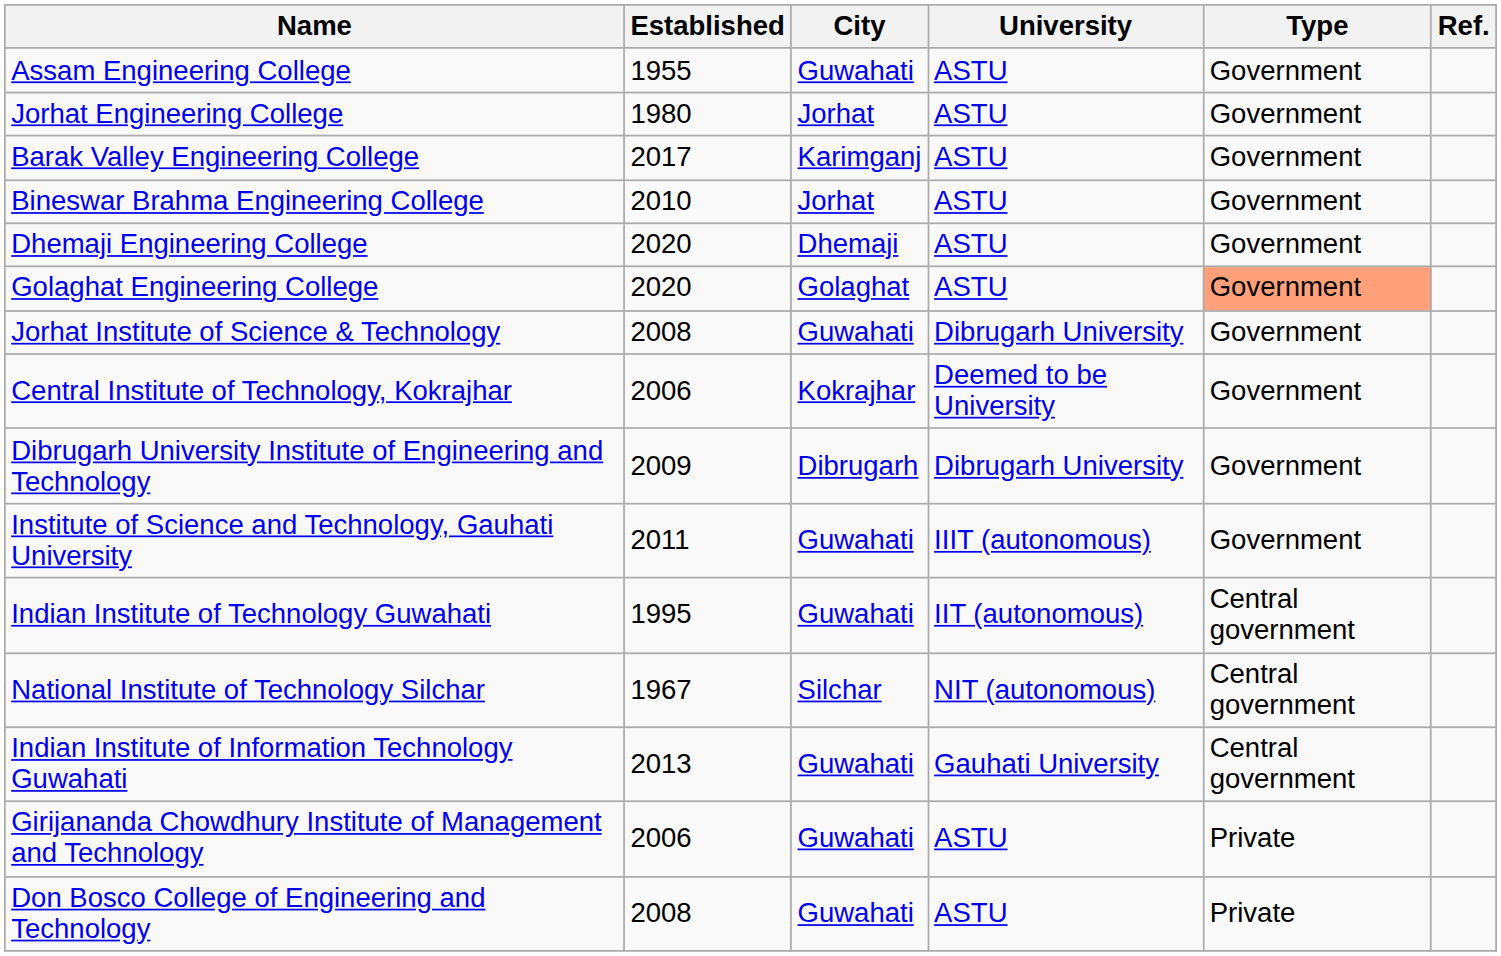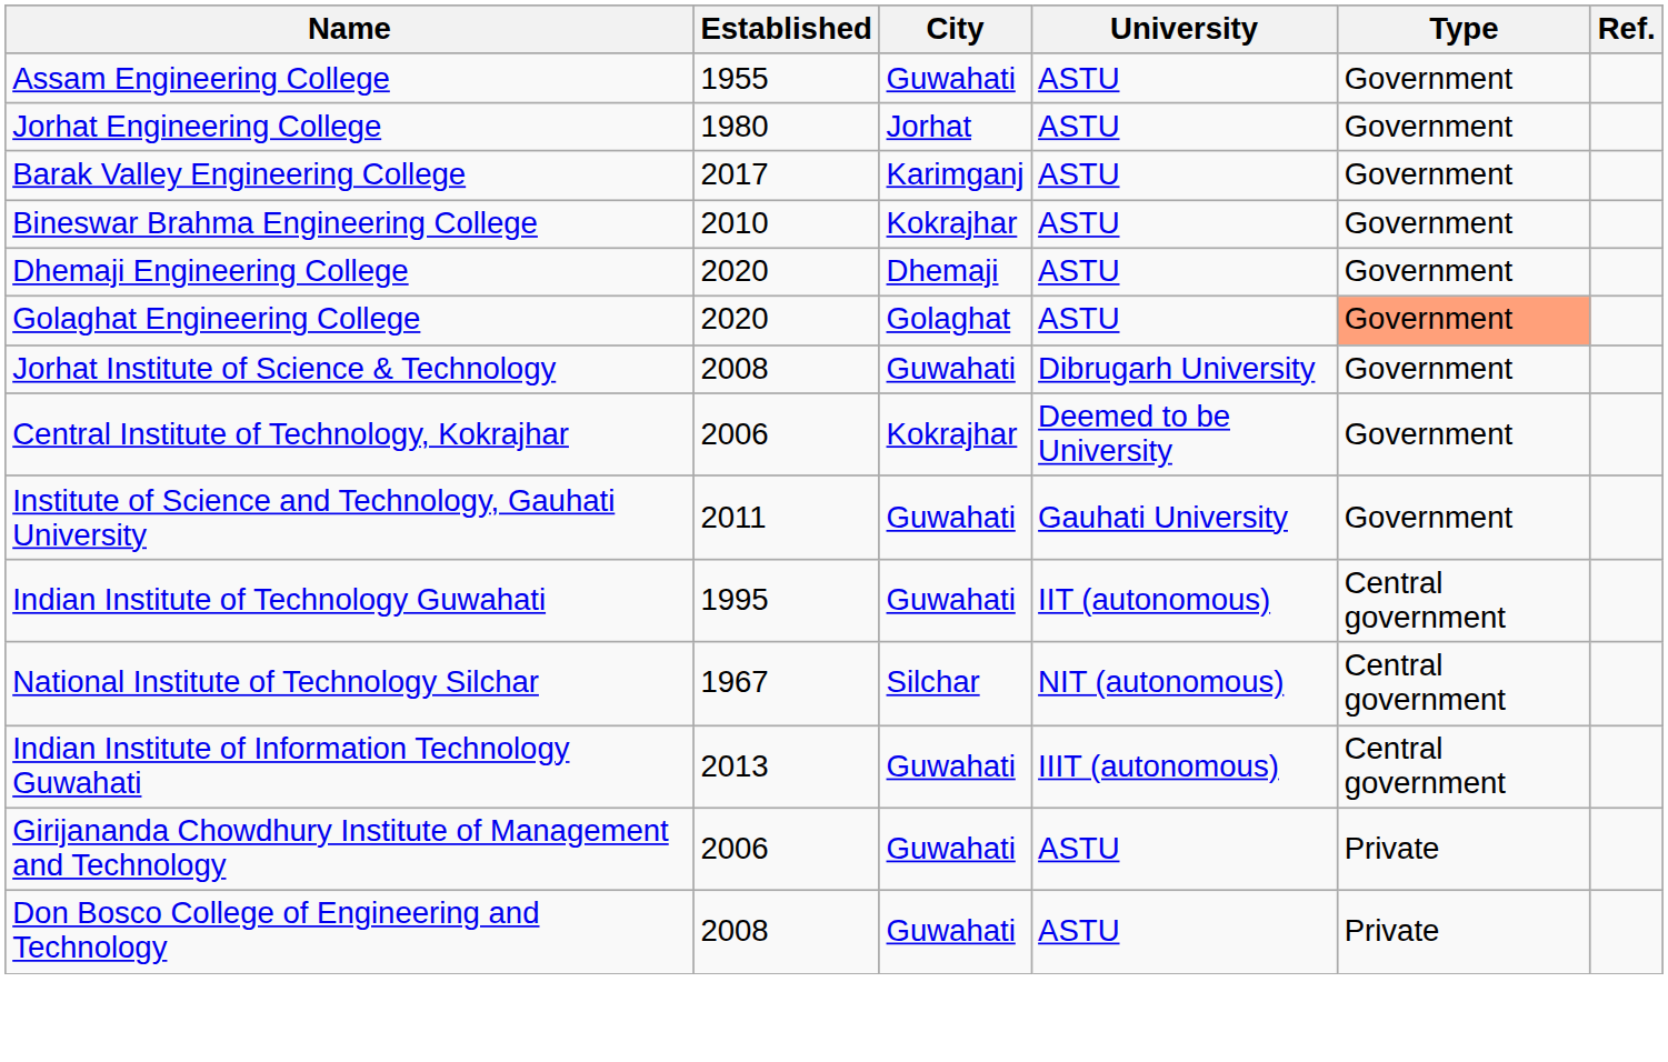Bineswar Brahma Engineering College | City: Jorhat -> Kokrajhar
- row: Dibrugarh University Institute of Engineering and Technology | 2009 | Dibrugarh | Dibrugarh University | Government
Institute of Science and Technology, Gauhati University | University: IIIT (autonomous) -> Gauhati University
Indian Institute of Information Technology Guwahati | University: Gauhati University -> IIIT (autonomous)
